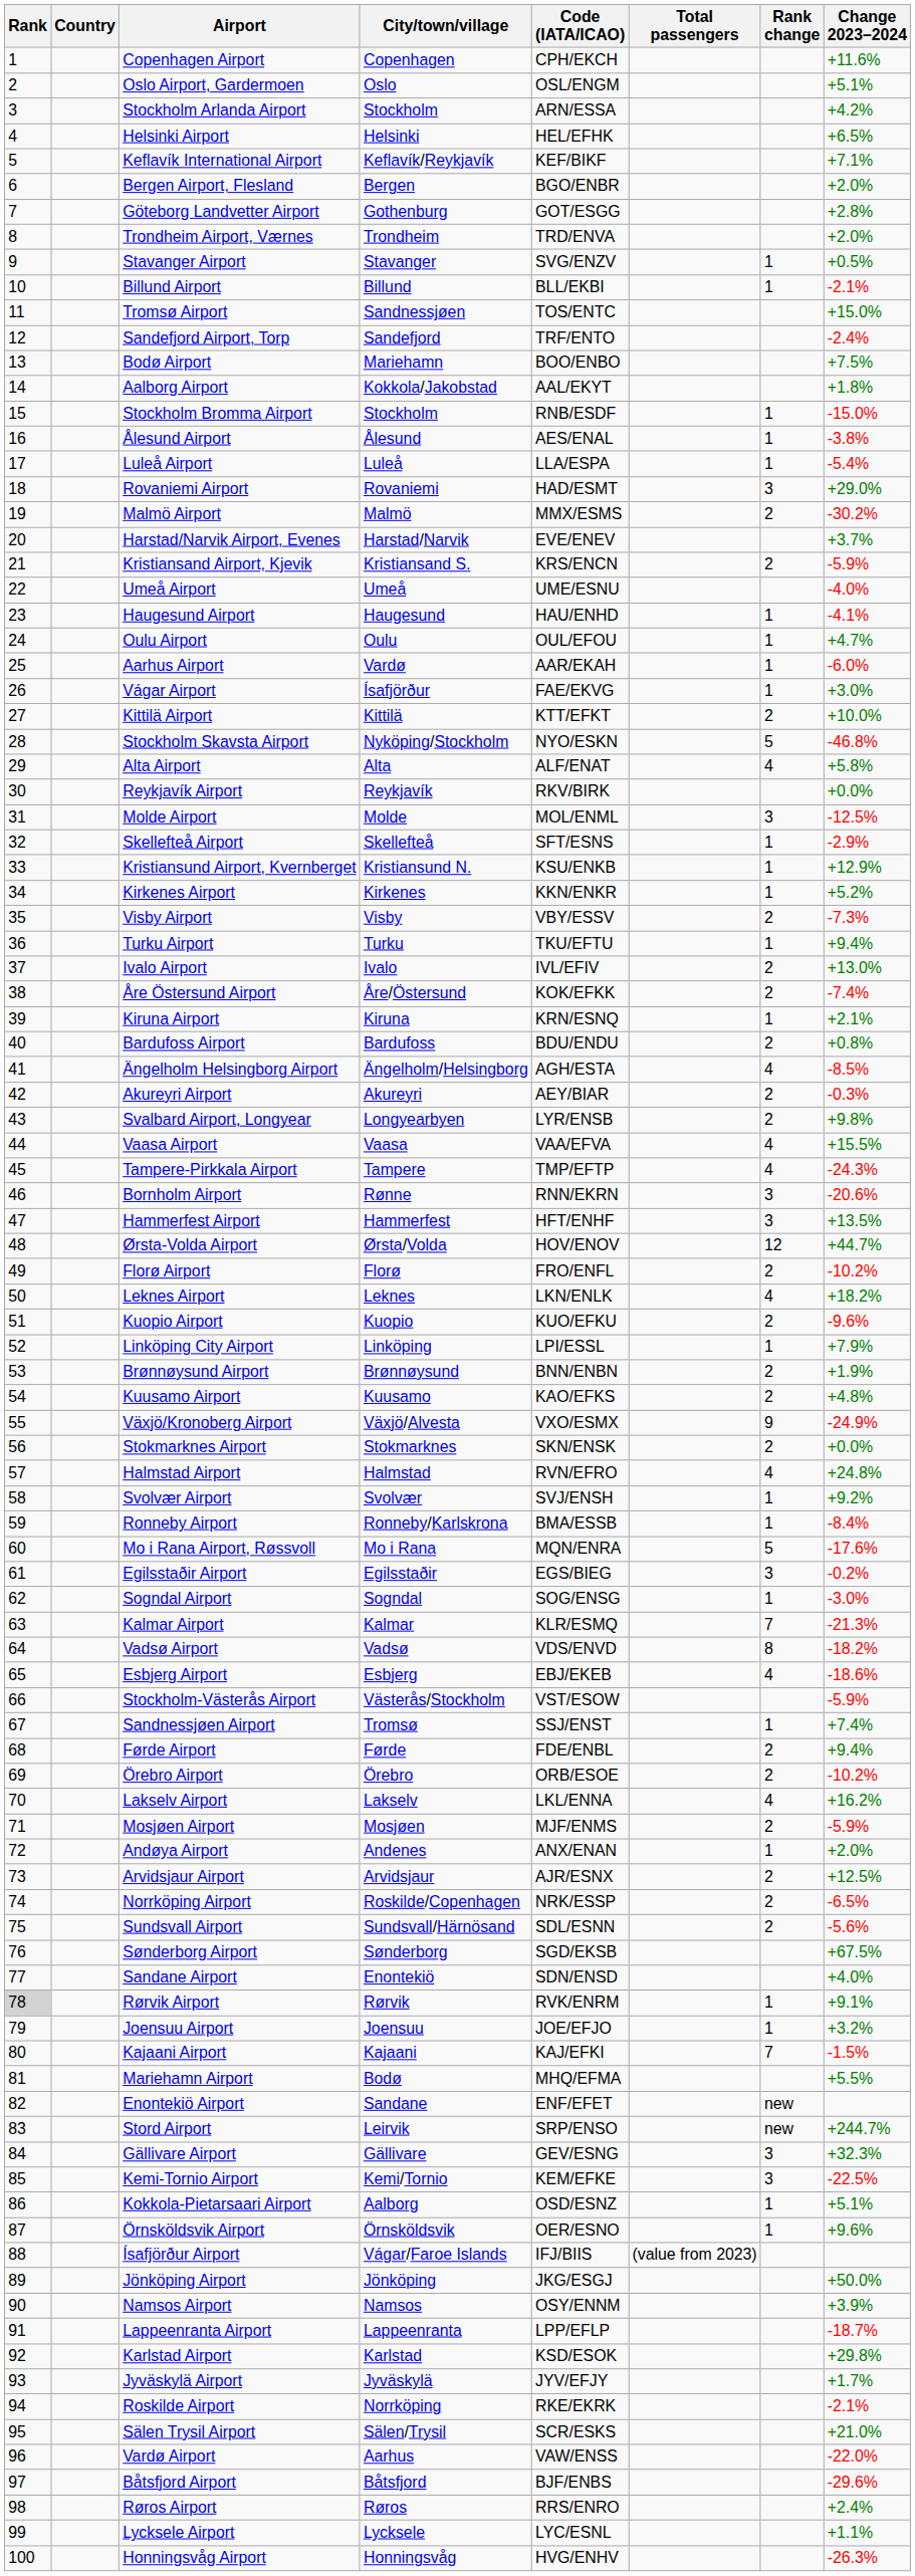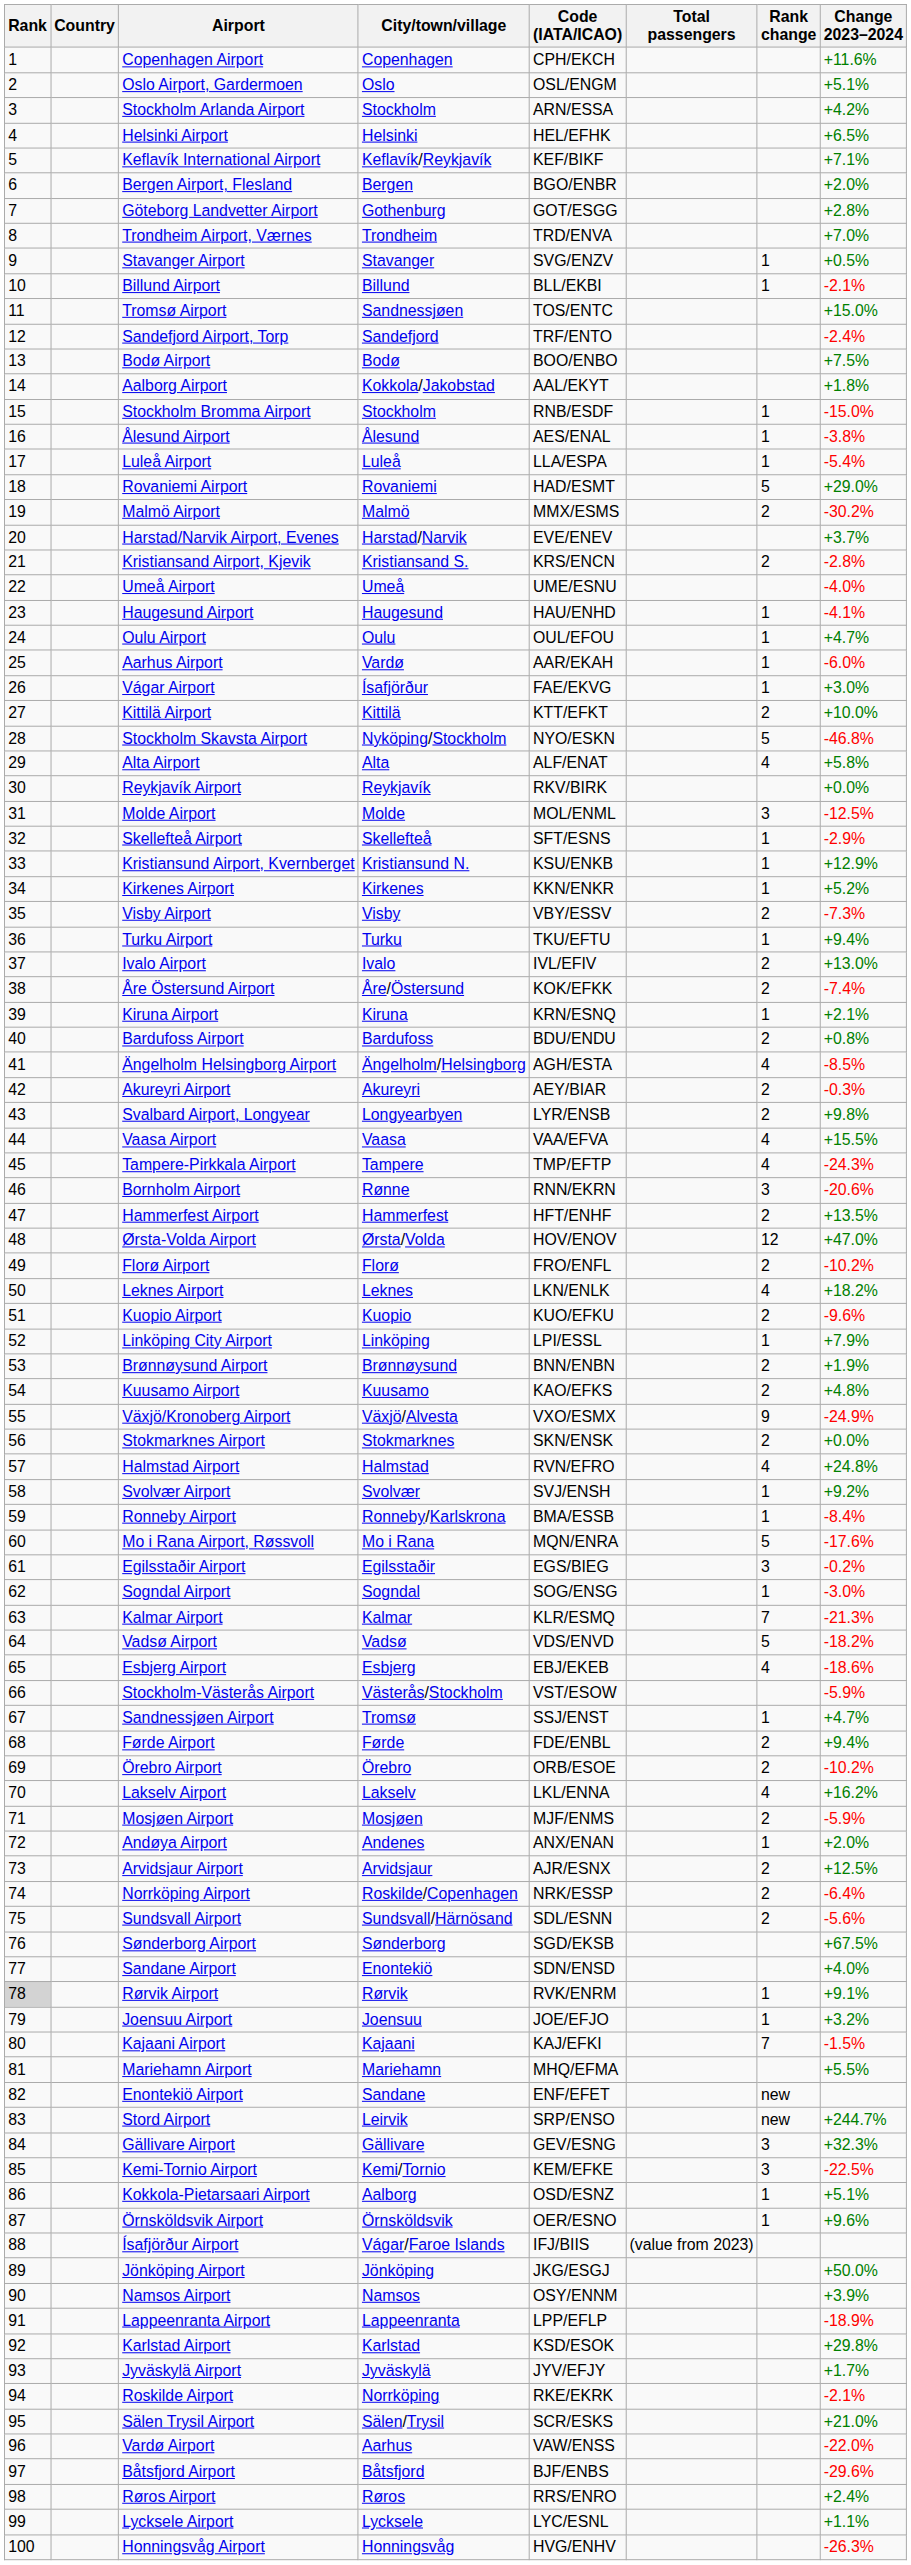Trondheim Airport, Værnes | Change 2023–2024: +2.0% -> +7.0%
Bodø Airport | City/town/village: Mariehamn -> Bodø
Rovaniemi Airport | Rank change: 3 -> 5
Kristiansand Airport, Kjevik | Change 2023–2024: -5.9% -> -2.8%
Hammerfest Airport | Rank change: 3 -> 2
Ørsta-Volda Airport | Change 2023–2024: +44.7% -> +47.0%
Vadsø Airport | Rank change: 8 -> 5
Sandnessjøen Airport | Change 2023–2024: +7.4% -> +4.7%
Norrköping Airport | Change 2023–2024: -6.5% -> -6.4%
Mariehamn Airport | City/town/village: Bodø -> Mariehamn
Lappeenranta Airport | Change 2023–2024: -18.7% -> -18.9%
